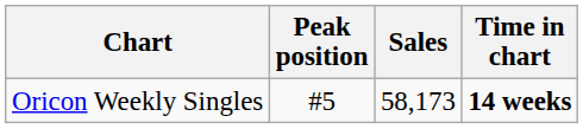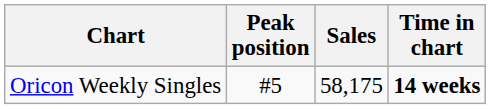Oricon Weekly Singles | Sales: 58,173 -> 58,175
